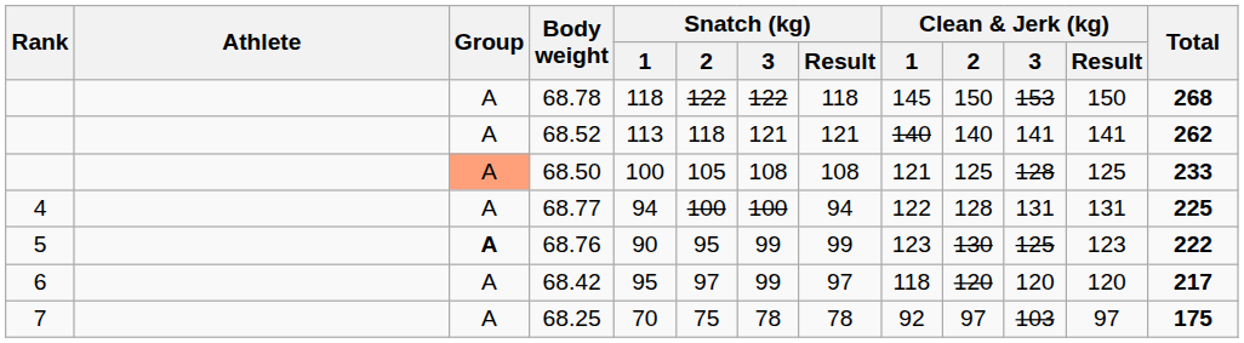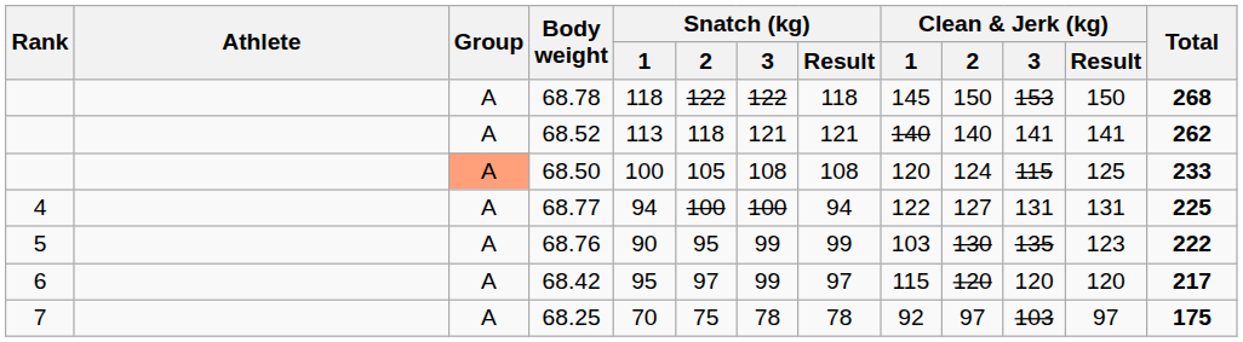68.50 | Clean & Jerk (kg) / 1: 121 -> 120
68.50 | Clean & Jerk (kg) / 2: 125 -> 124
68.50 | Clean & Jerk (kg) / 3: 128 -> 115
68.77 | Clean & Jerk (kg) / 2: 128 -> 127
68.76 | Group: bold -> normal
68.76 | Clean & Jerk (kg) / 1: 123 -> 103
68.76 | Clean & Jerk (kg) / 3: 125 -> 135
68.42 | Clean & Jerk (kg) / 1: 118 -> 115
